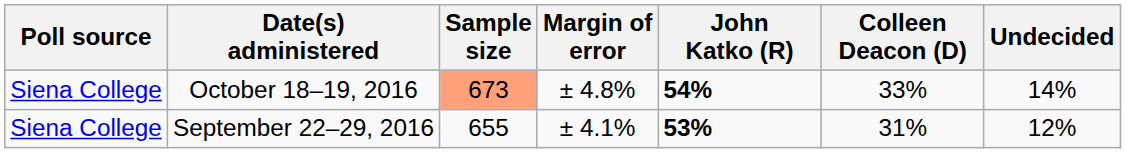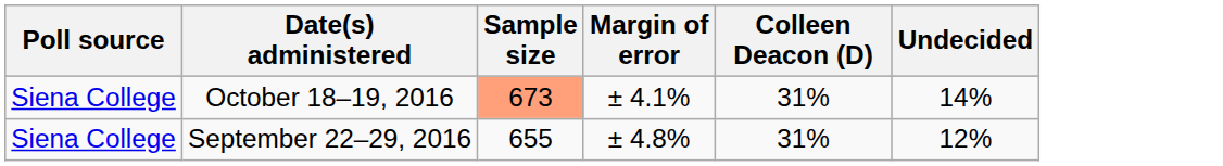- column: John Katko (R) | 54% | 53%
October 18–19, 2016 | Margin of error: ± 4.8% -> ± 4.1%
October 18–19, 2016 | Colleen Deacon (D): 33% -> 31%
September 22–29, 2016 | Margin of error: ± 4.1% -> ± 4.8%
